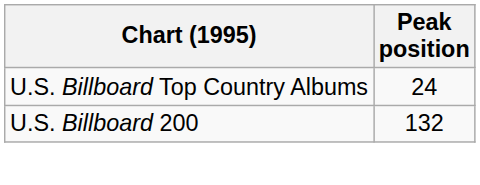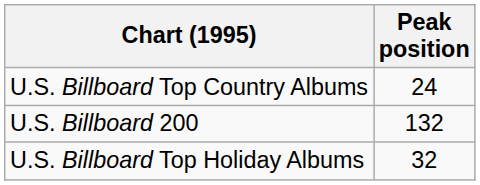+ row: U.S. Billboard Top Holiday Albums | 32
